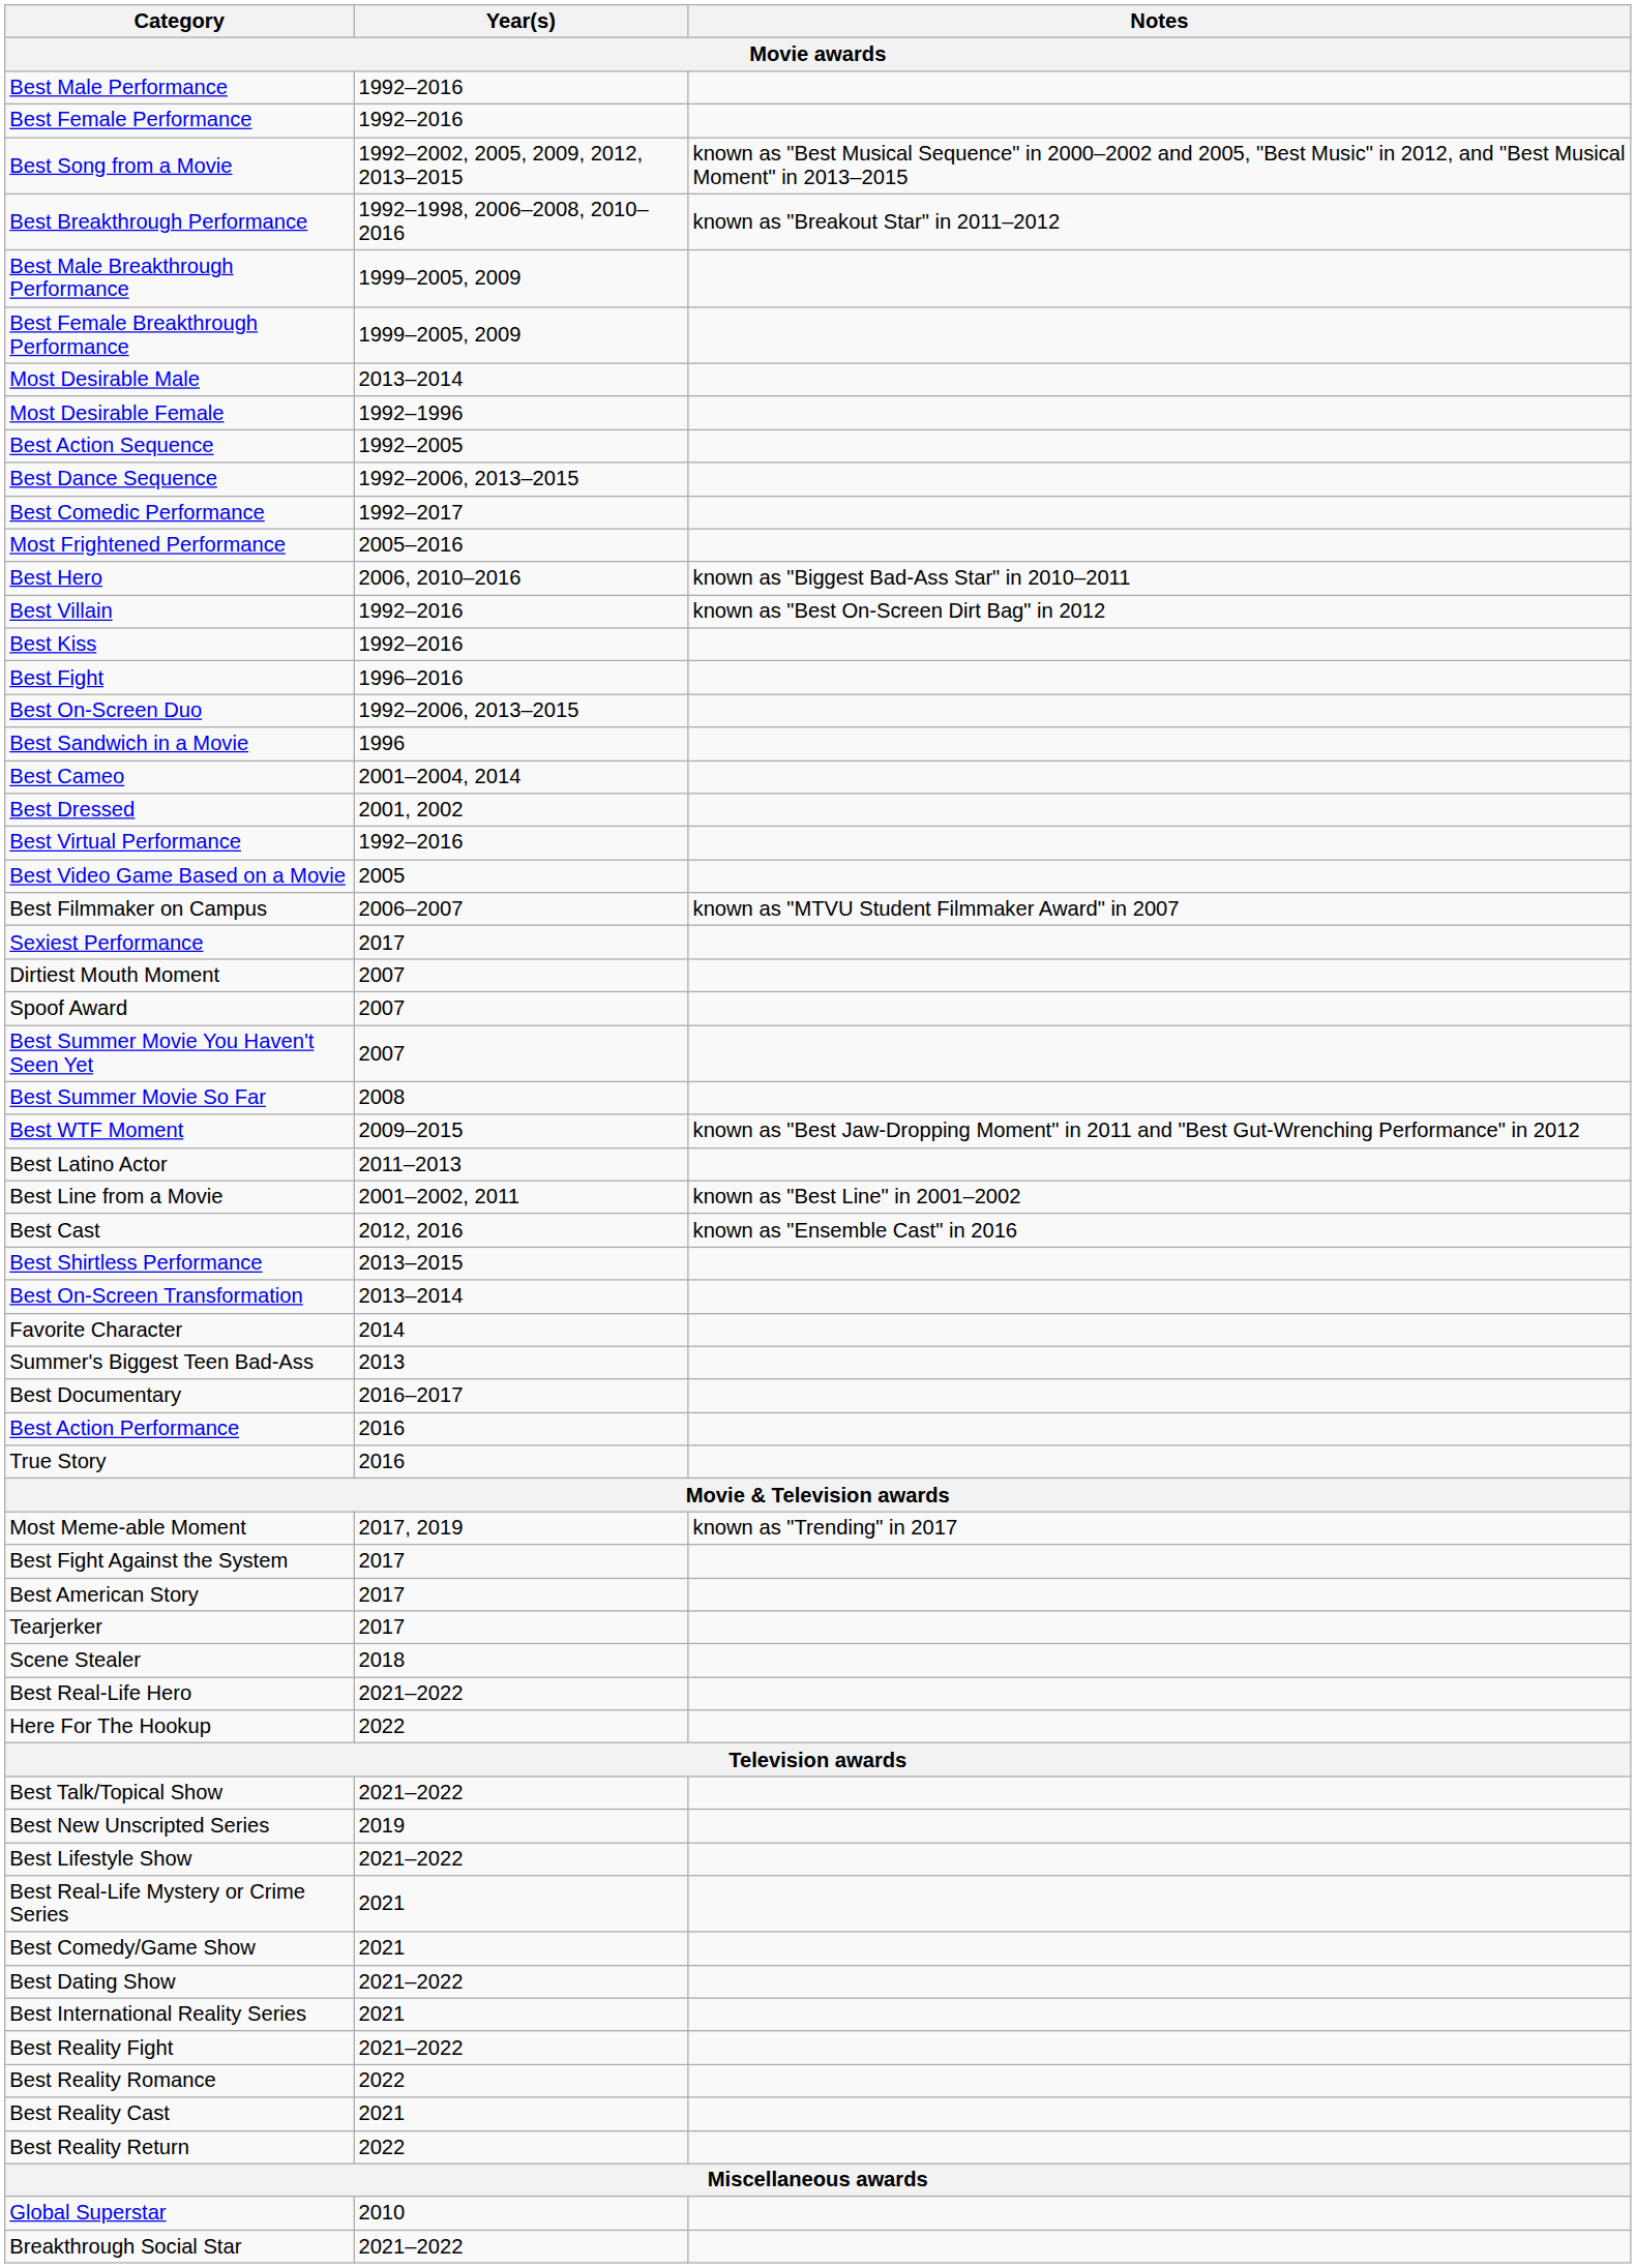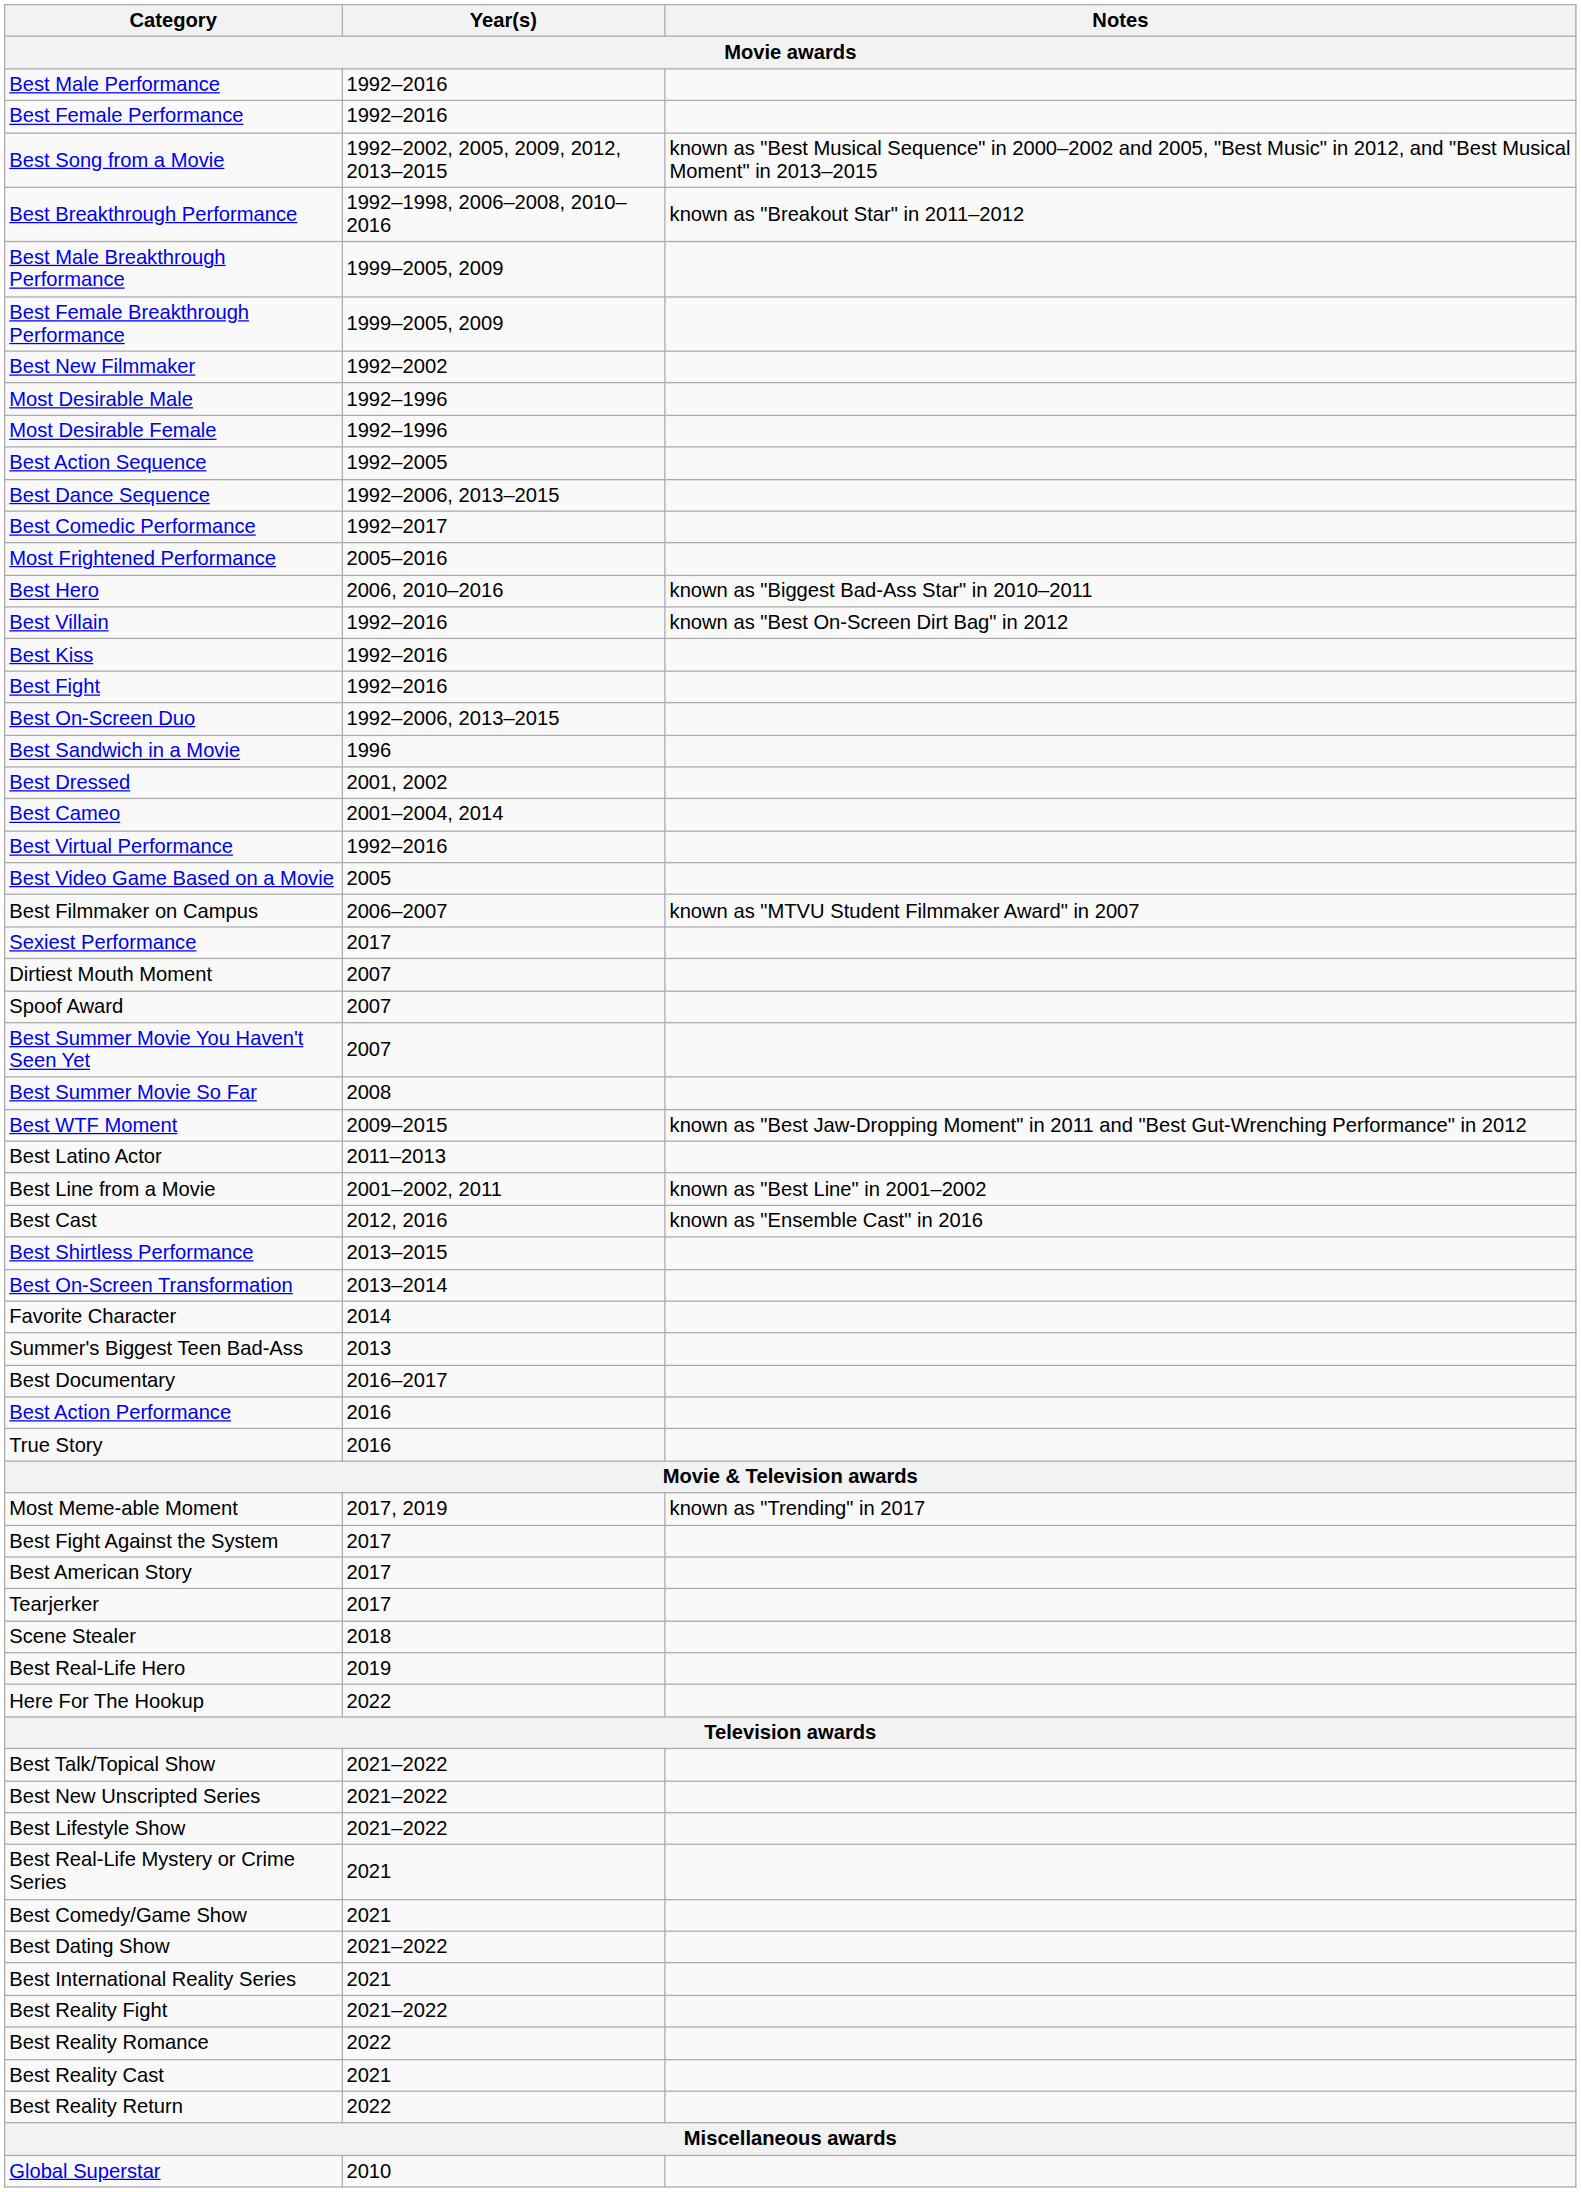+ row: Best New Filmmaker | 1992–2002
Most Desirable Male | Year(s): 2013–2014 -> 1992–1996
Best Fight | Year(s): 1996–2016 -> 1992–2016
rows swapped: Best Cameo <-> Best Dressed
Best Real-Life Hero | Year(s): 2021–2022 -> 2019
Best New Unscripted Series | Year(s): 2019 -> 2021–2022
- row: Breakthrough Social Star | 2021–2022
